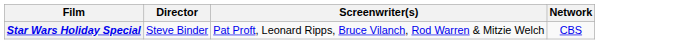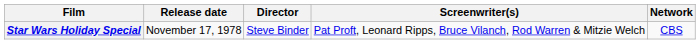+ column: Release date | November 17, 1978
